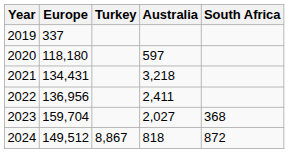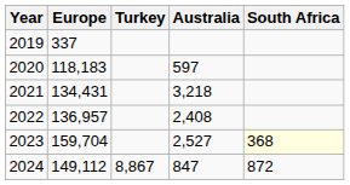2020 | Europe: 118,180 -> 118,183
2022 | Europe: 136,956 -> 136,957
2022 | Australia: 2,411 -> 2,408
2023 | Australia: 2,027 -> 2,527
2023 | South Africa: no background -> lightyellow background
2024 | Europe: 149,512 -> 149,112
2024 | Australia: 818 -> 847
